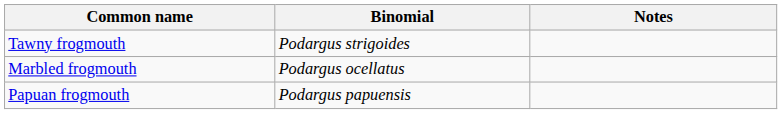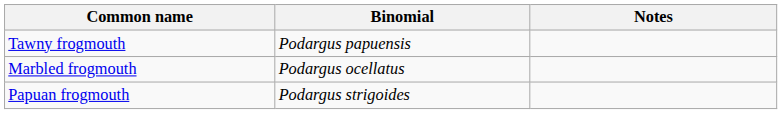Tawny frogmouth | Binomial: Podargus strigoides -> Podargus papuensis
Papuan frogmouth | Binomial: Podargus papuensis -> Podargus strigoides
